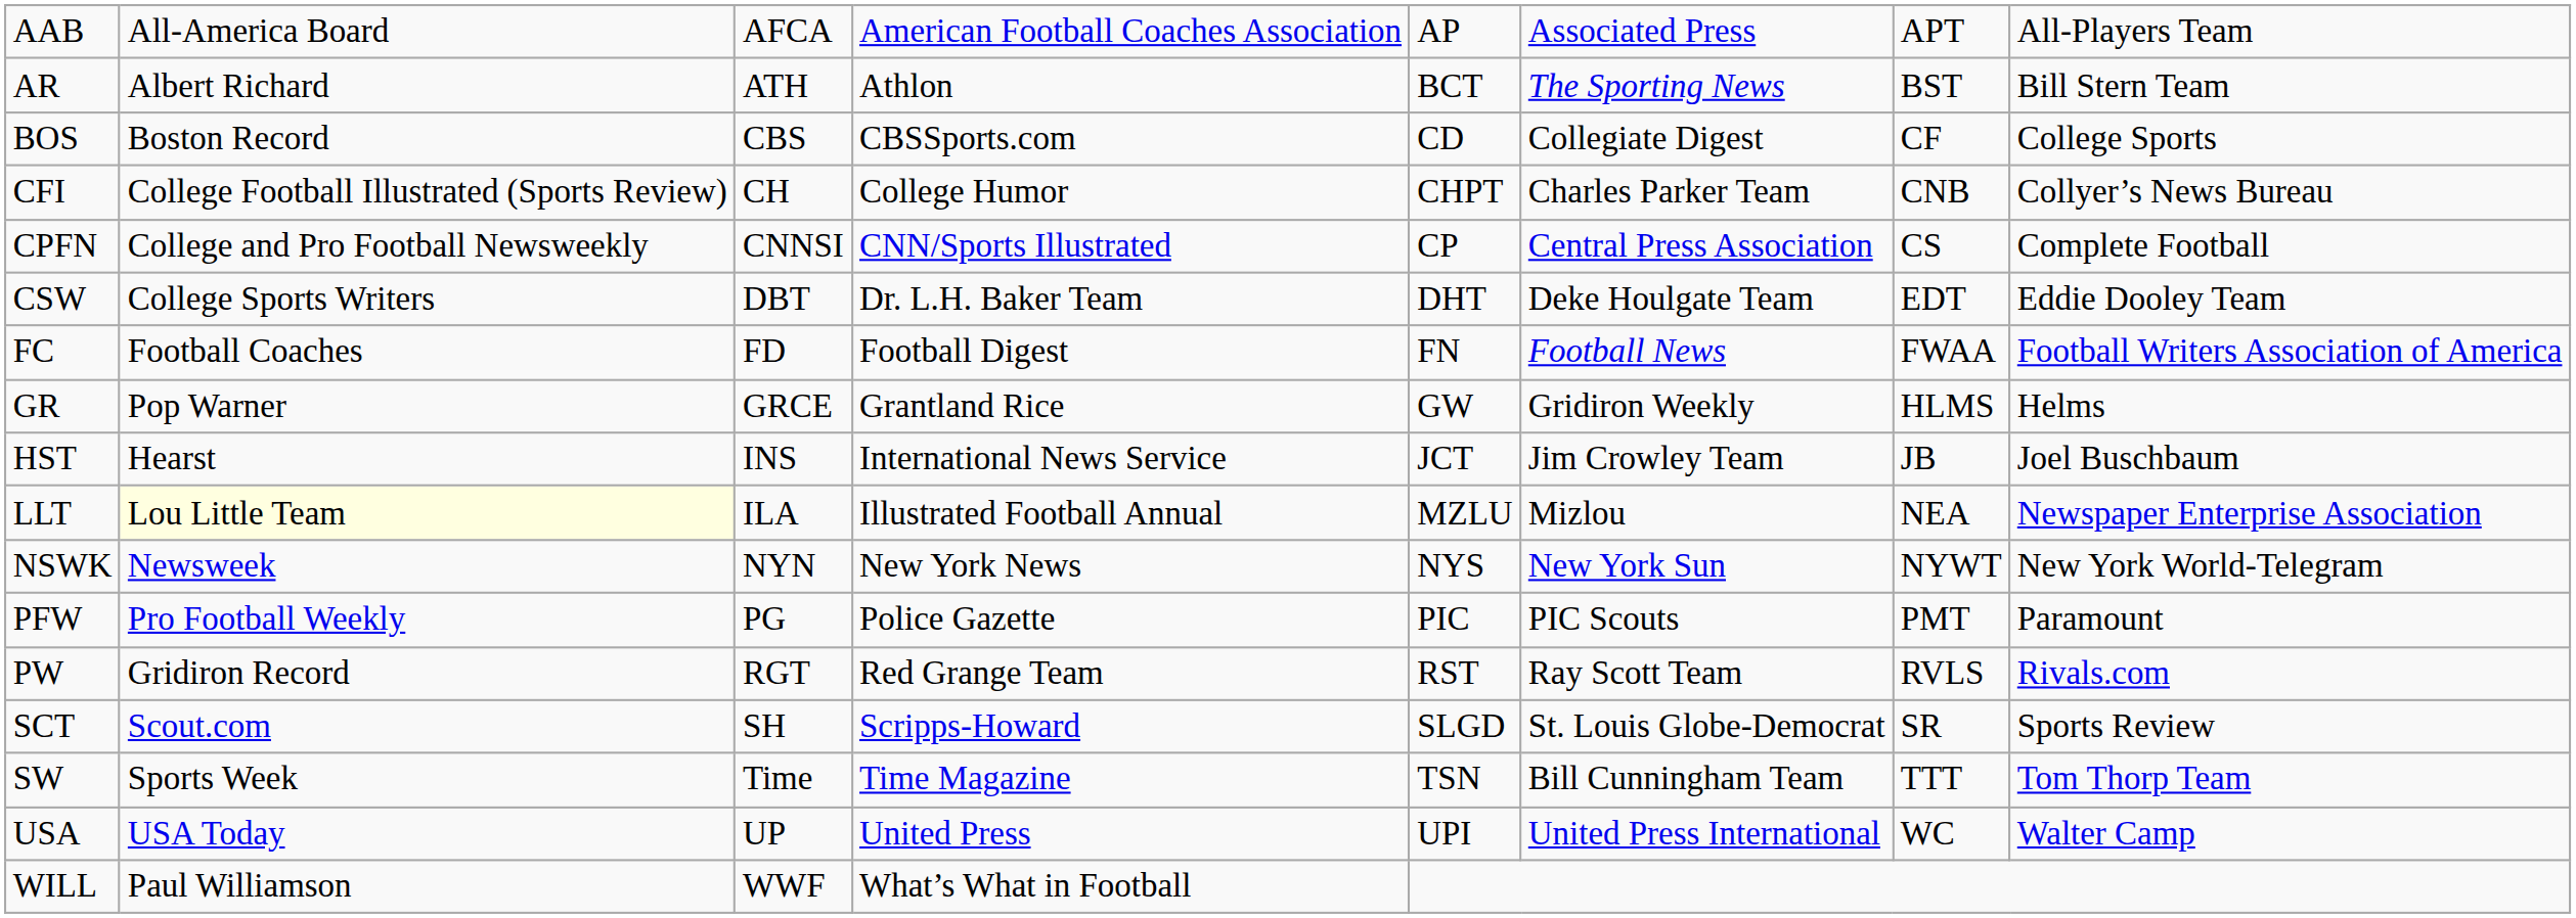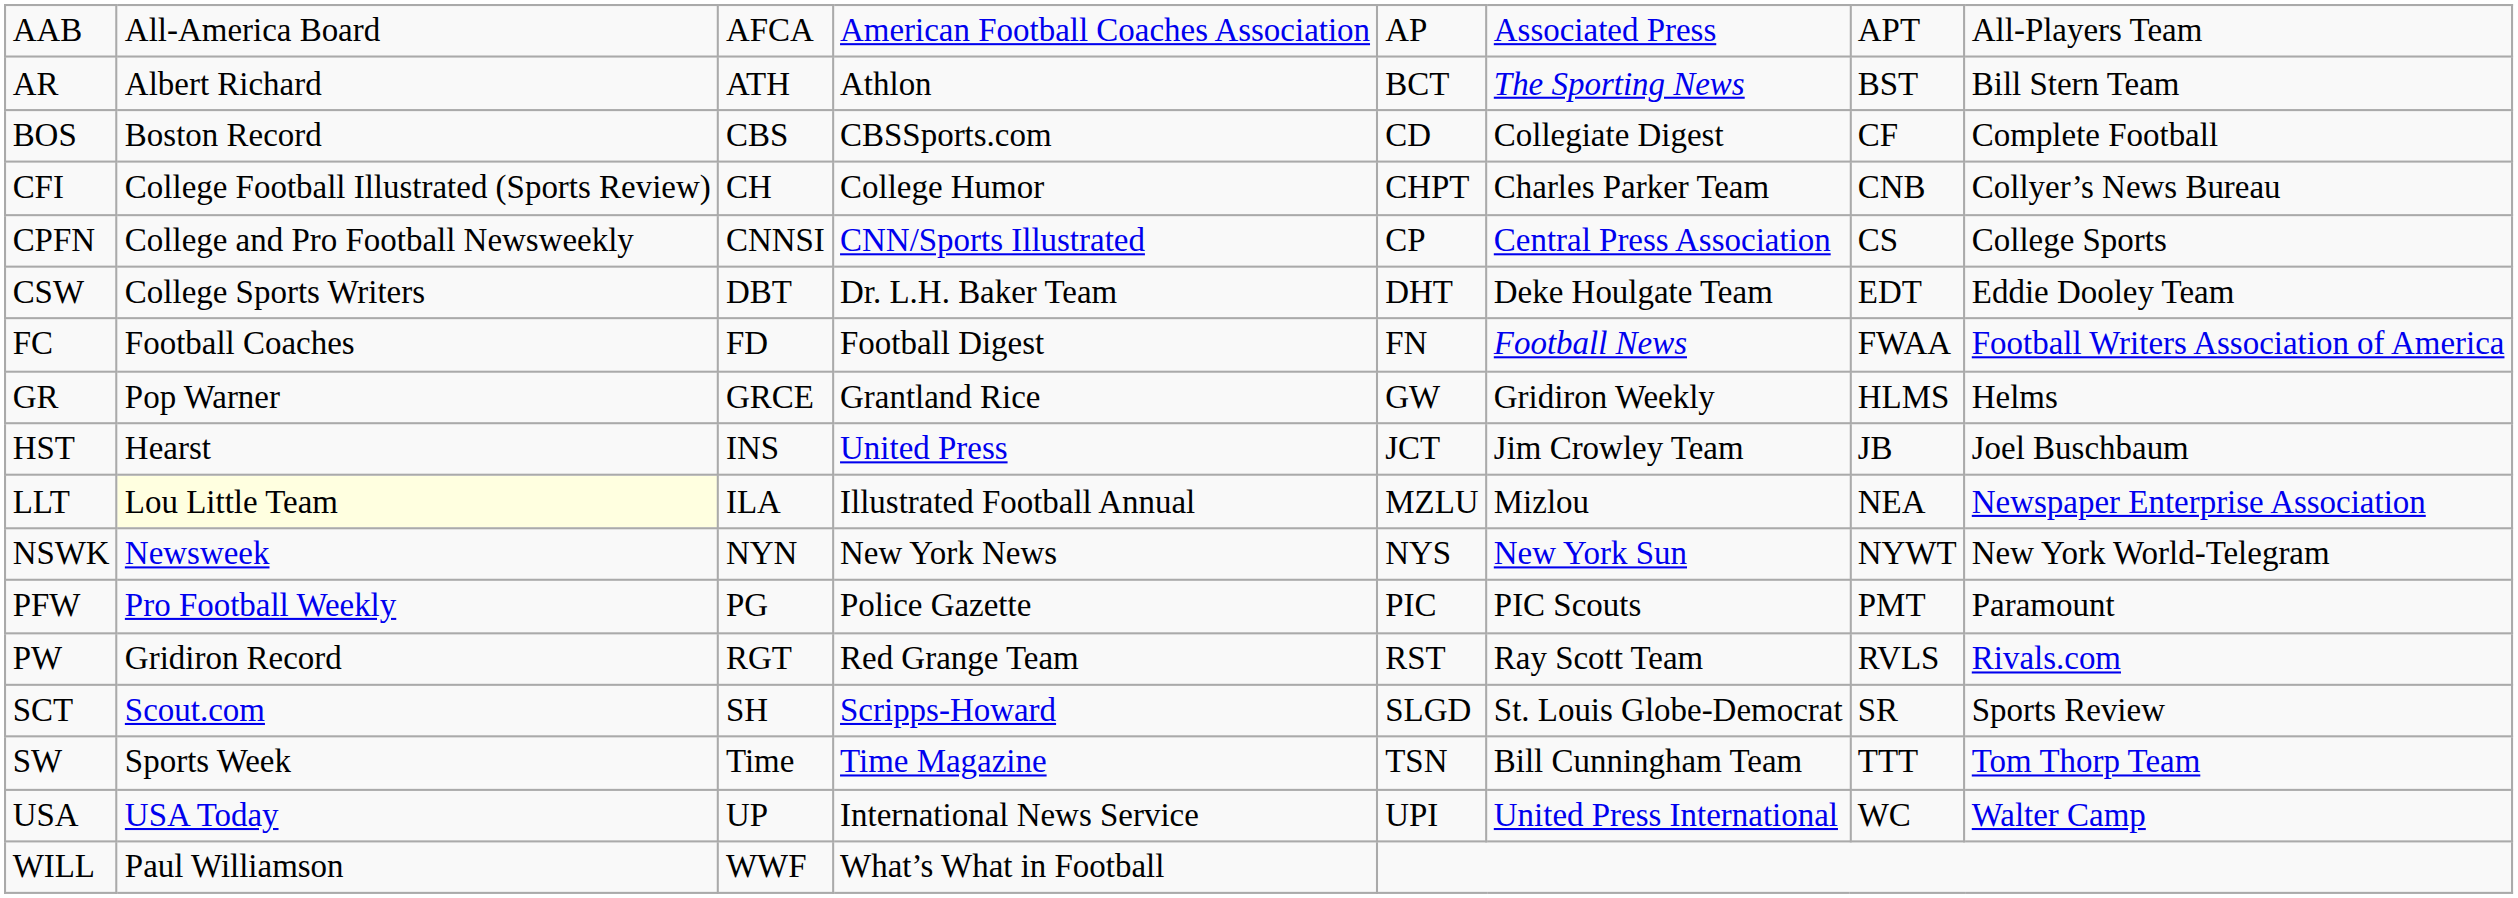BOS | column 8: College Sports -> Complete Football
CPFN | column 8: Complete Football -> College Sports
HST | column 4: International News Service -> United Press
USA | column 4: United Press -> International News Service
